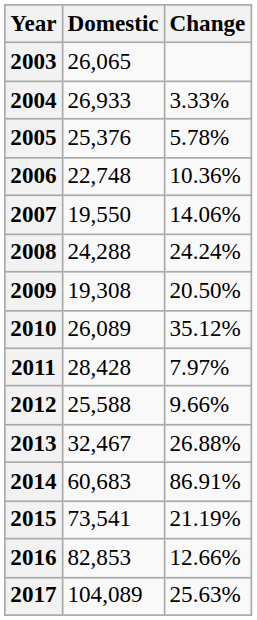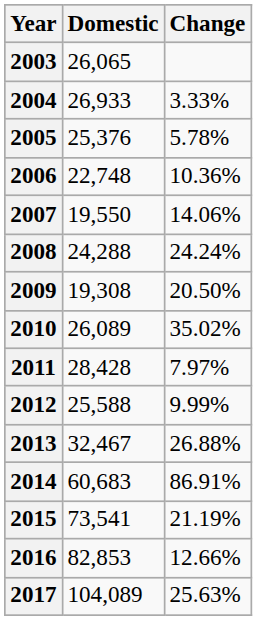2010 | Change: 35.12% -> 35.02%
2012 | Change: 9.66% -> 9.99%
